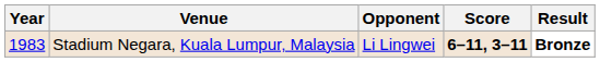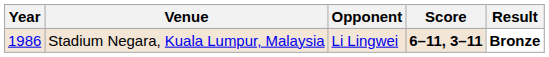Stadium Negara, Kuala Lumpur, Malaysia | Year: 1983 -> 1986
